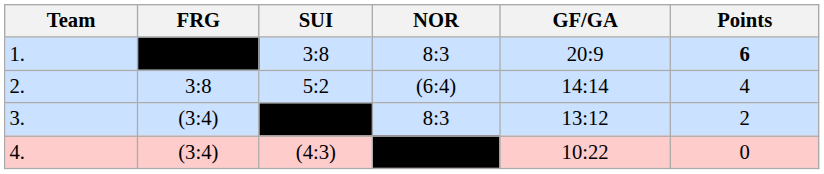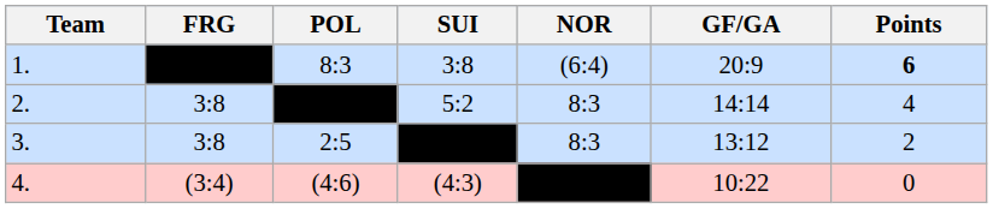+ column: POL | 8:3 | 2:5 | (4:6)
1. | NOR: 8:3 -> (6:4)
2. | NOR: (6:4) -> 8:3
3. | FRG: (3:4) -> 3:8
